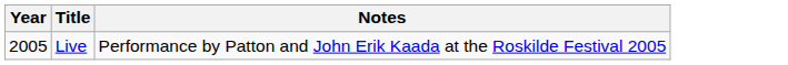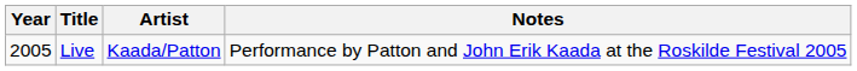+ column: Artist | Kaada/Patton
